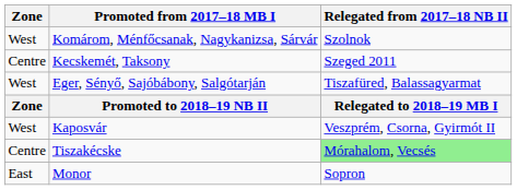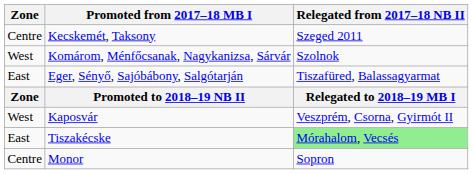rows swapped: Komárom, Ménfőcsanak, Nagykanizsa, Sárvár <-> Kecskemét, Taksony
Eger, Sényő, Sajóbábony, Salgótarján | Zone: West -> East
Tiszakécske | Zone: Centre -> East
Monor | Zone: East -> Centre
